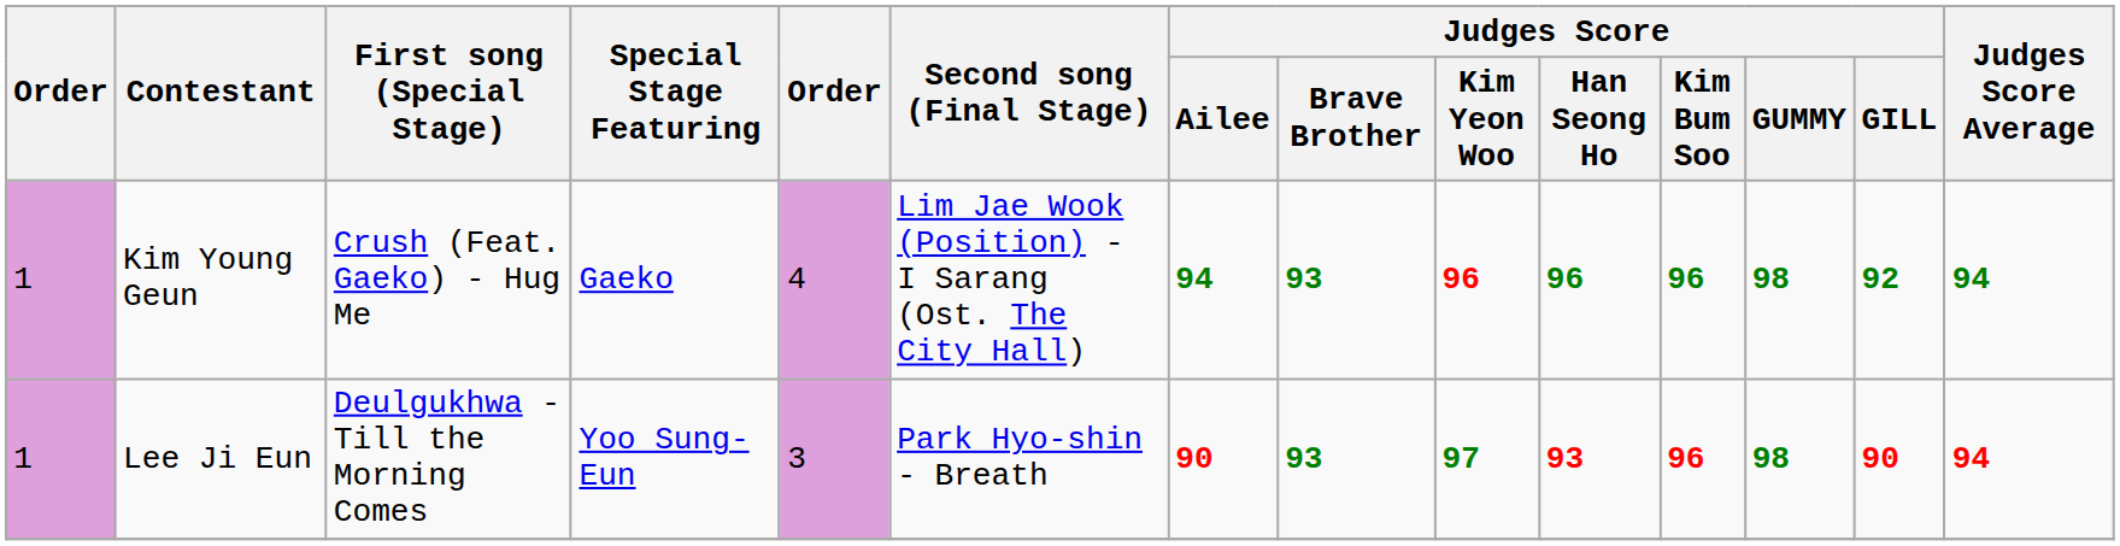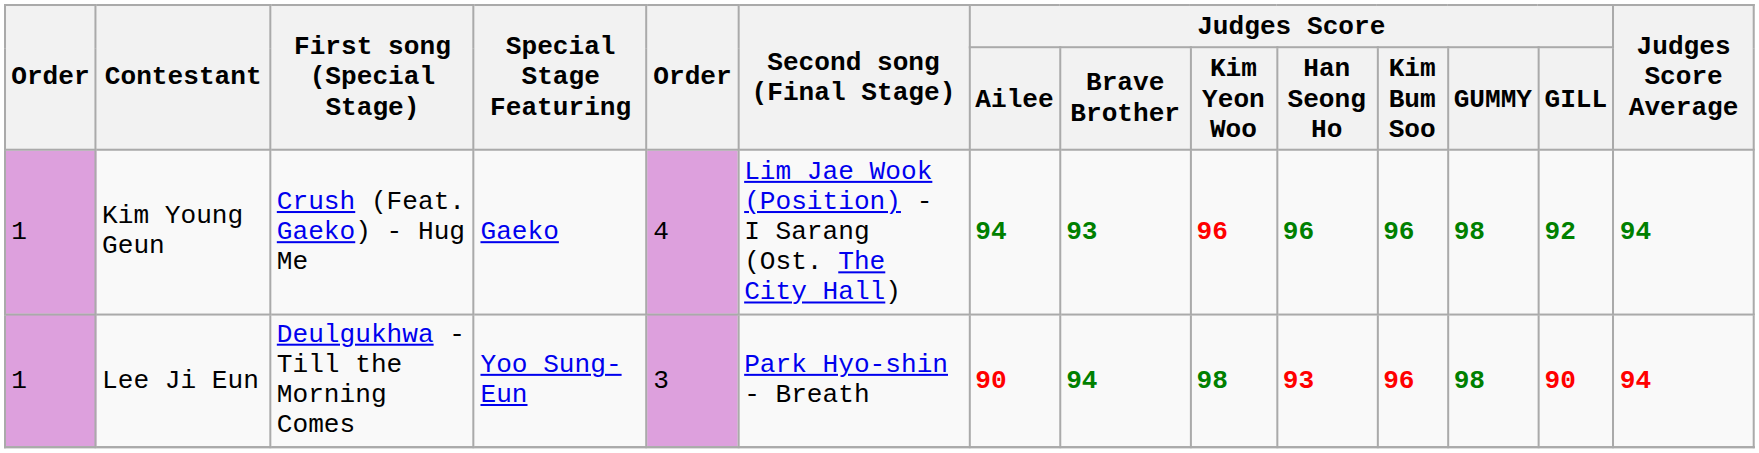Lee Ji Eun | Judges Score / Brave Brother: 93 -> 94
Lee Ji Eun | Judges Score / Kim Yeon Woo: 97 -> 98
